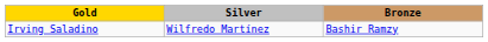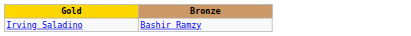- column: Silver | Wilfredo Martínez
